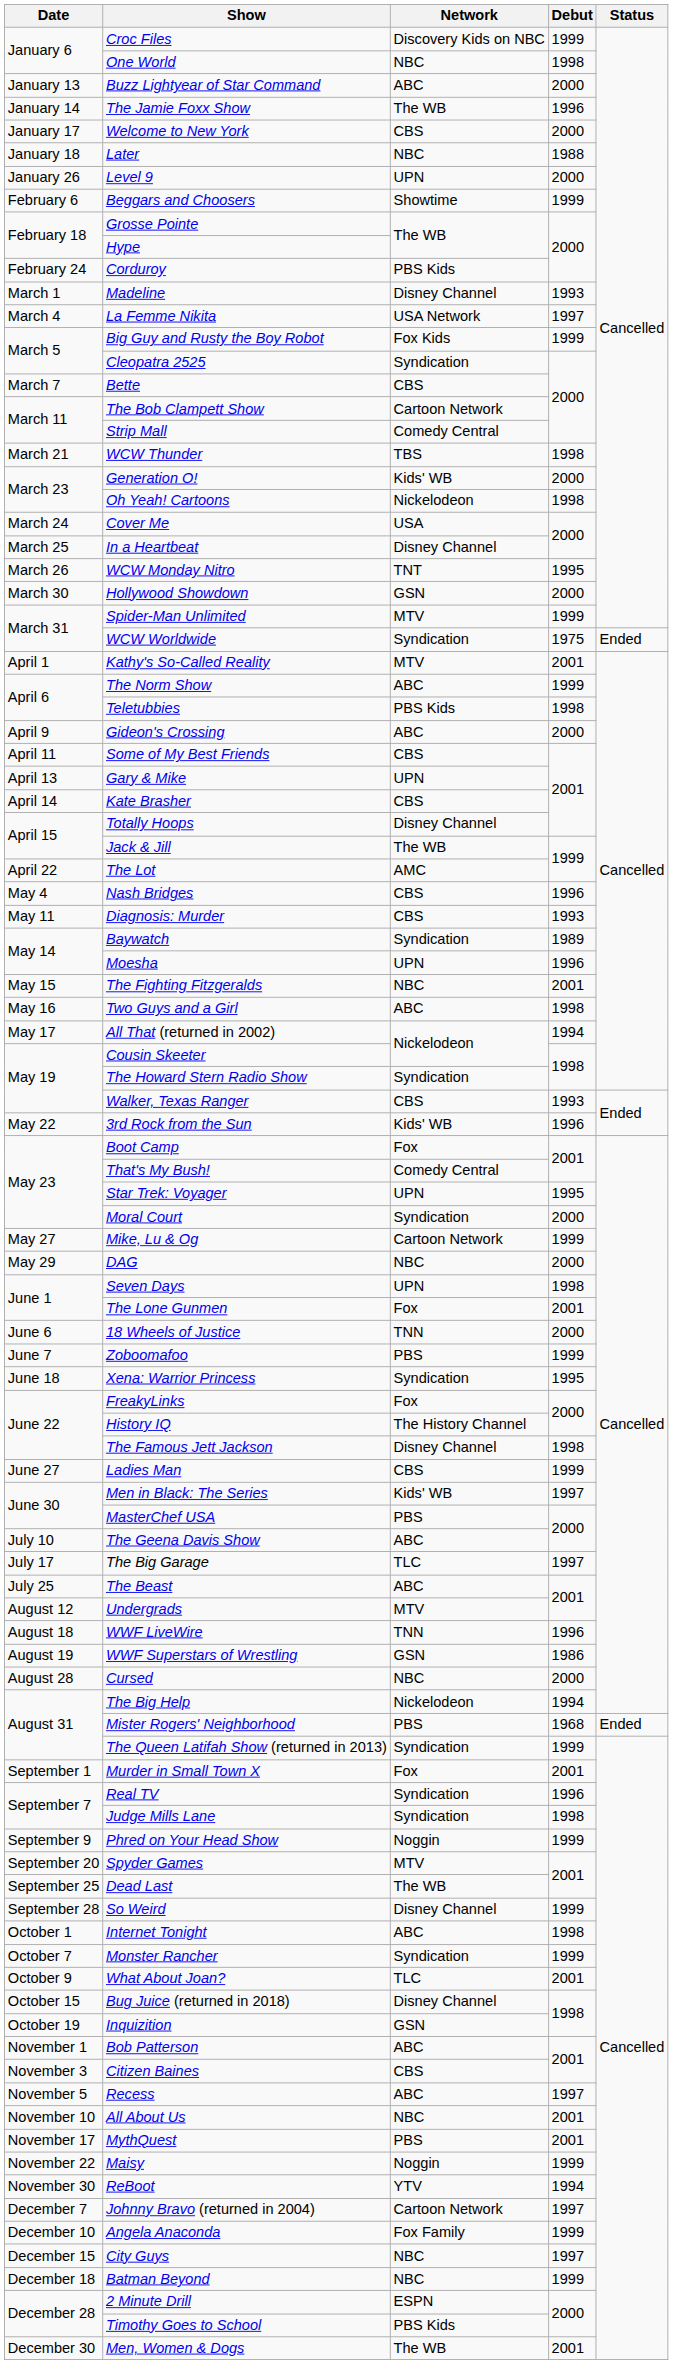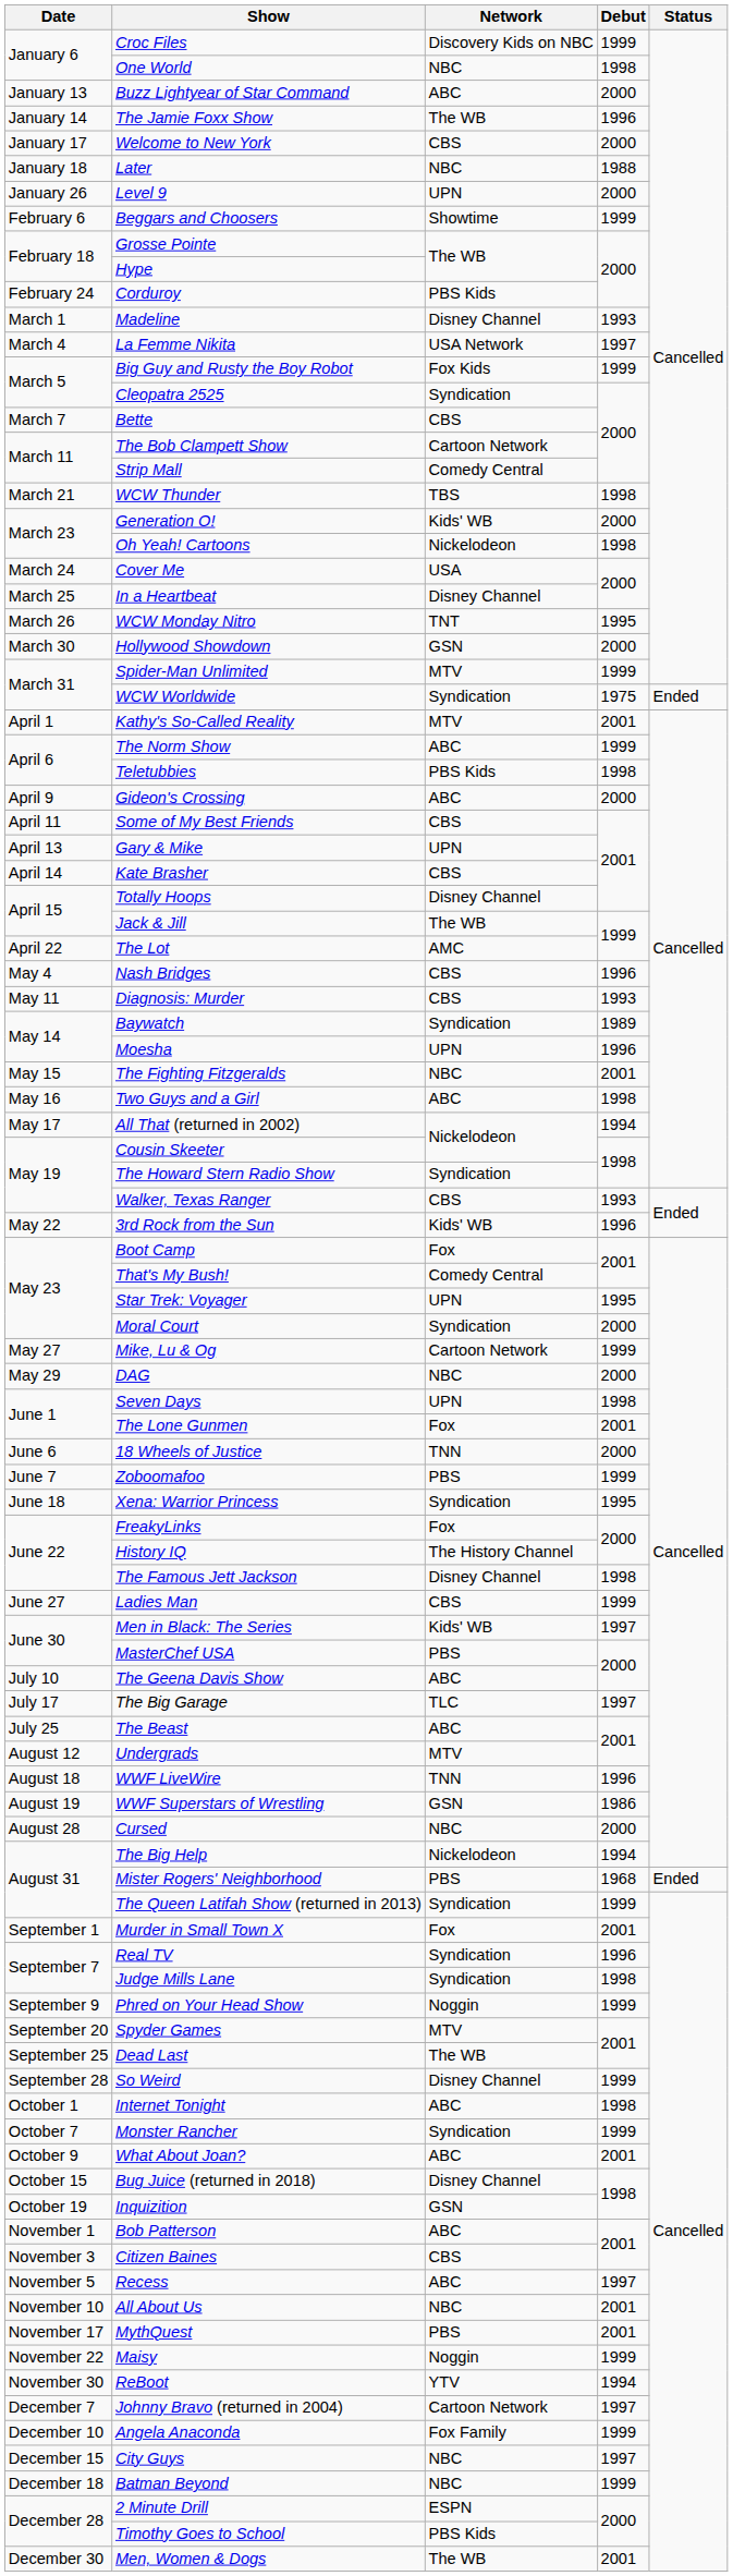What About Joan? | Network: TLC -> ABC
